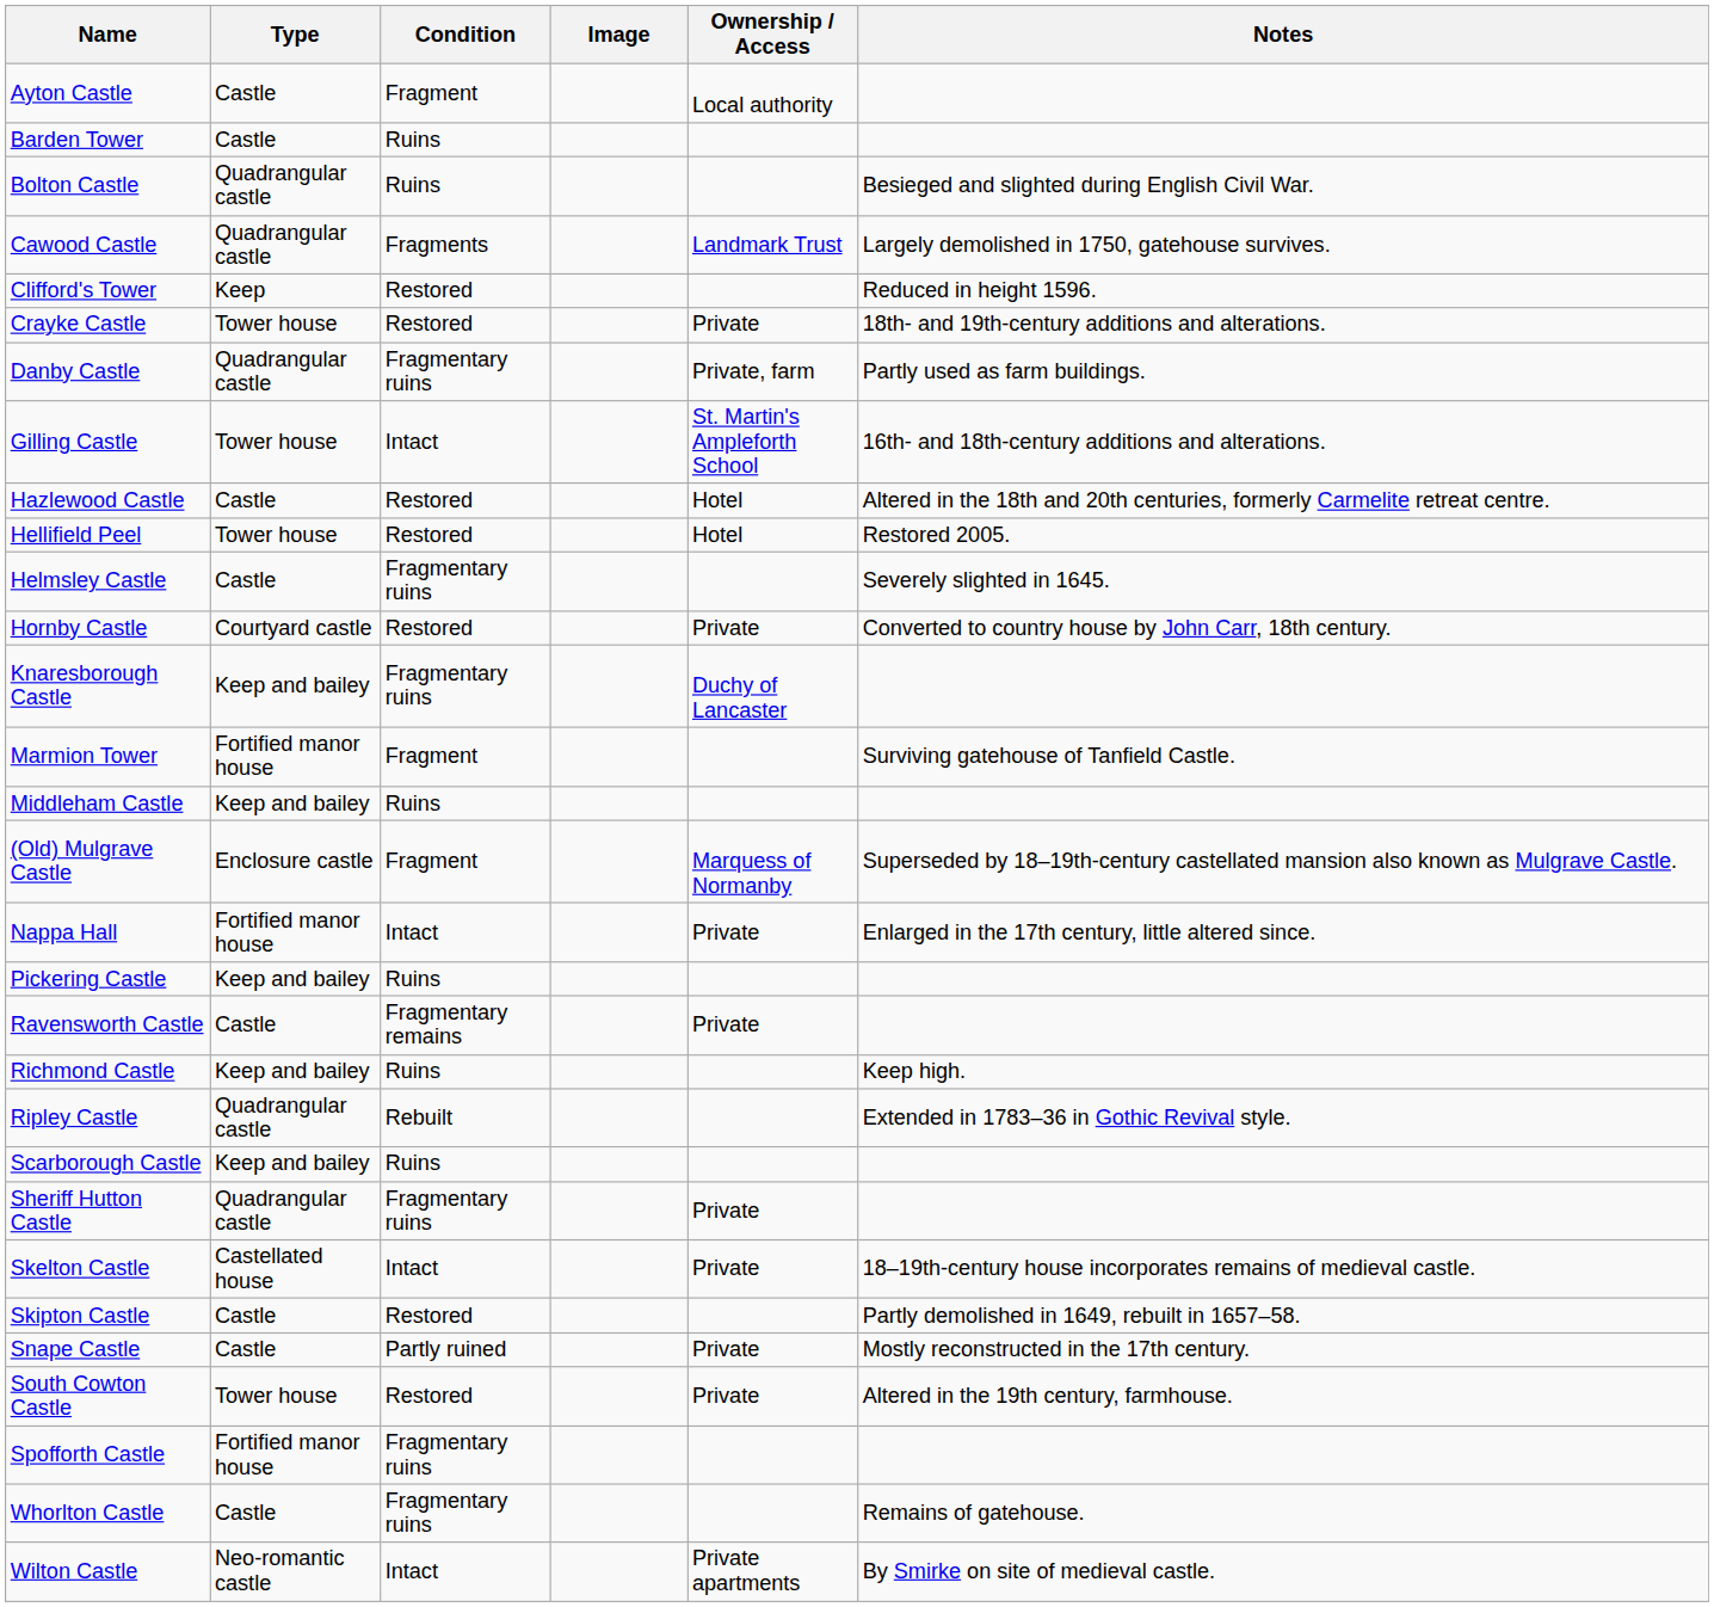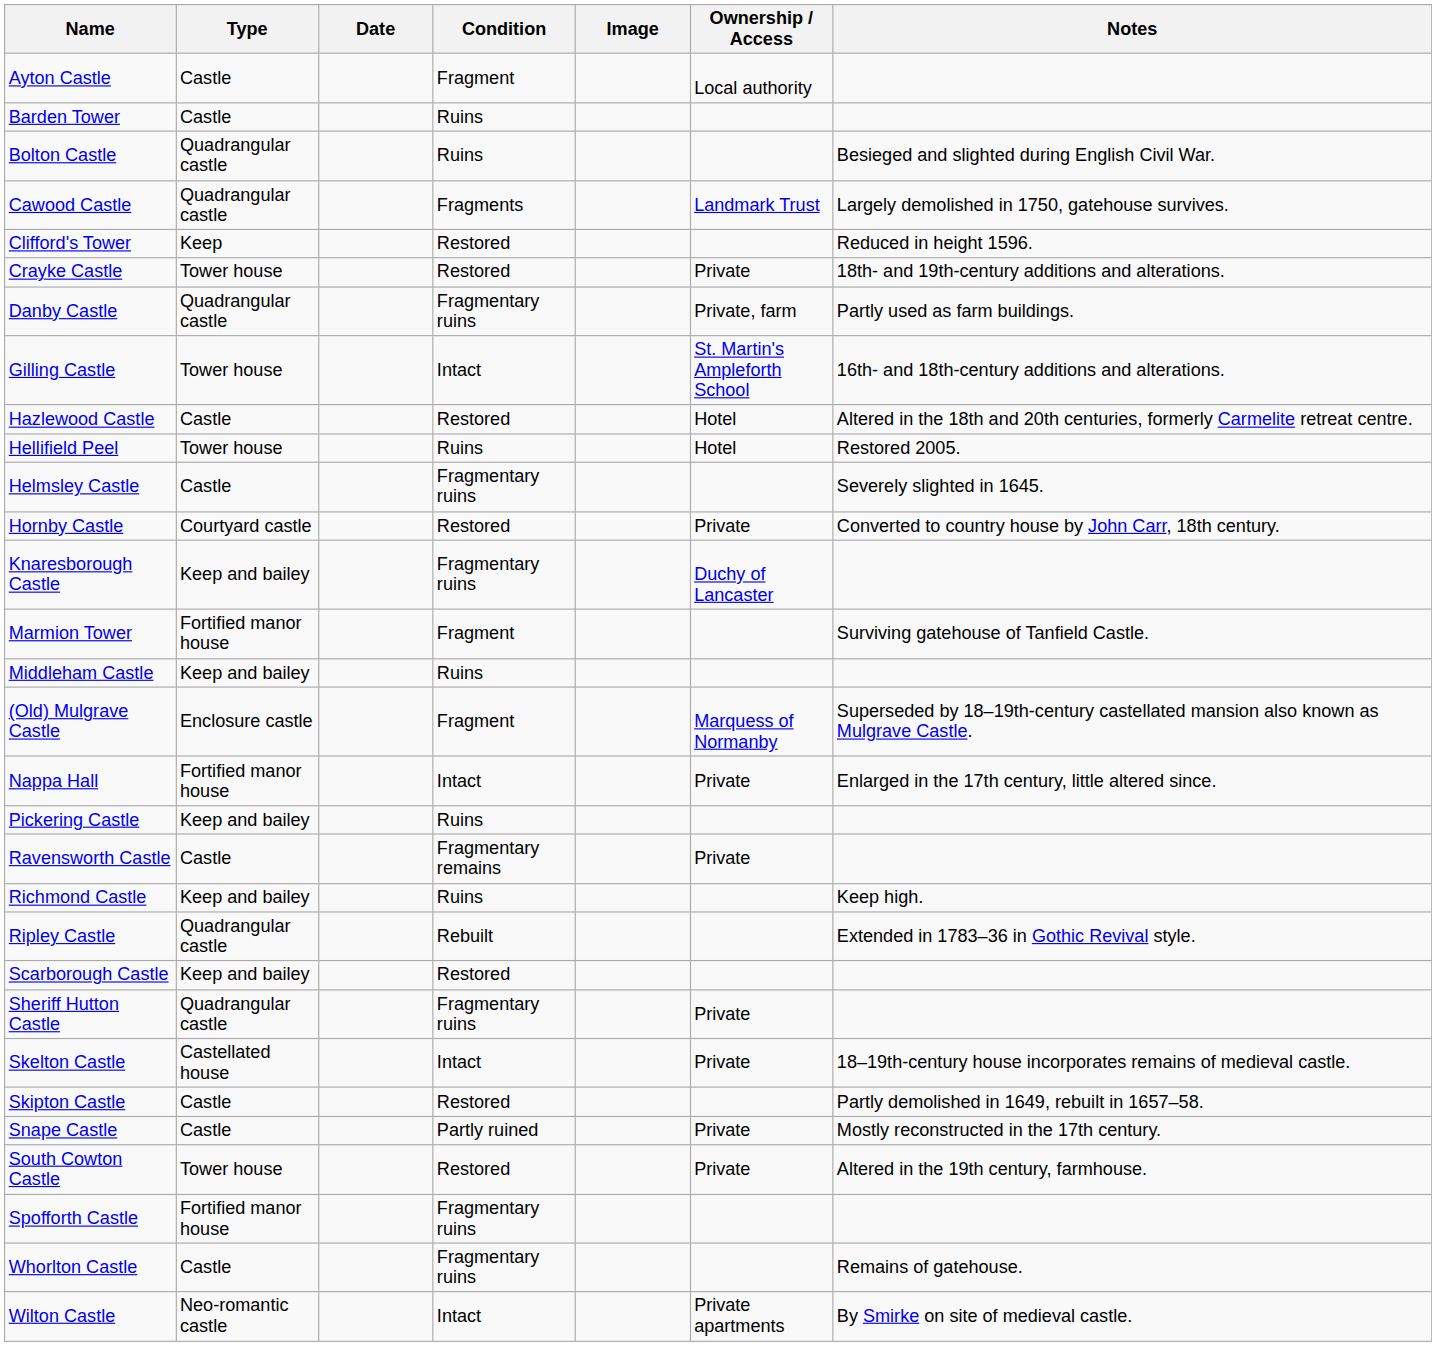+ column: Date
Hellifield Peel | Condition: Restored -> Ruins
Scarborough Castle | Condition: Ruins -> Restored
